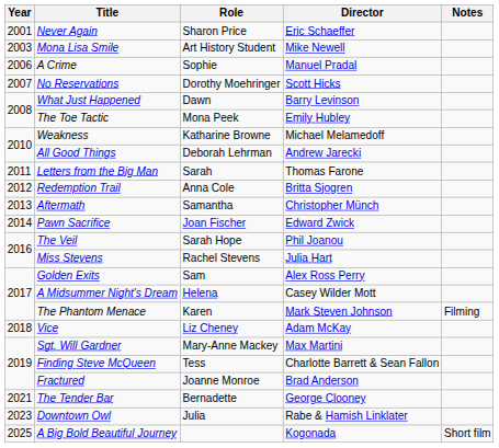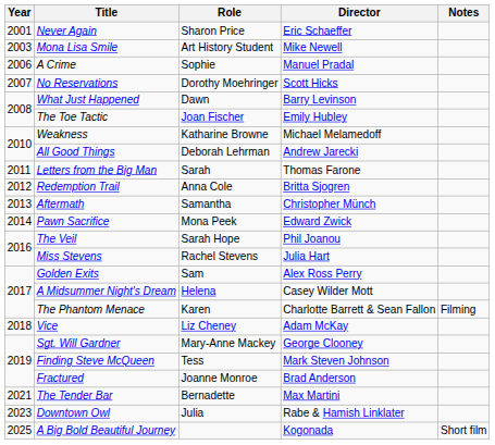The Toe Tactic | Role: Mona Peek -> Joan Fischer
Pawn Sacrifice | Role: Joan Fischer -> Mona Peek
The Phantom Menace | Director: Mark Steven Johnson -> Charlotte Barrett & Sean Fallon
Sgt. Will Gardner | Director: Max Martini -> George Clooney
Finding Steve McQueen | Director: Charlotte Barrett & Sean Fallon -> Mark Steven Johnson
The Tender Bar | Director: George Clooney -> Max Martini
